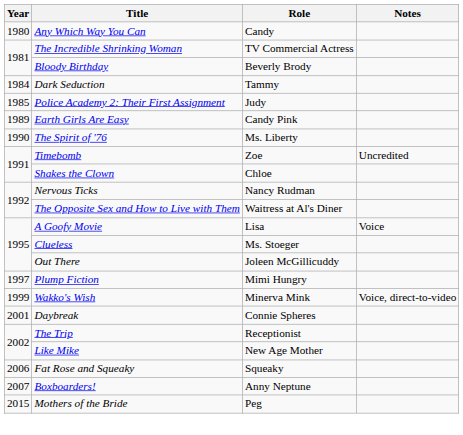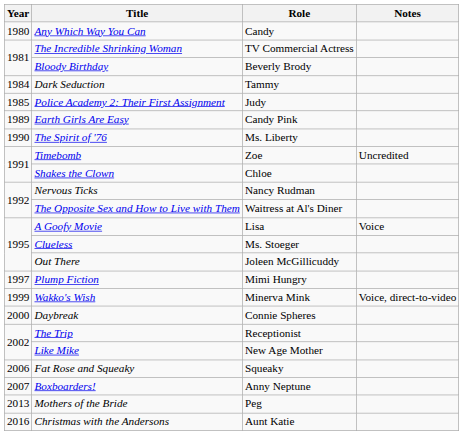Daybreak | Year: 2001 -> 2000
Mothers of the Bride | Year: 2015 -> 2013
+ row: 2016 | Christmas with the Andersons | Aunt Katie
